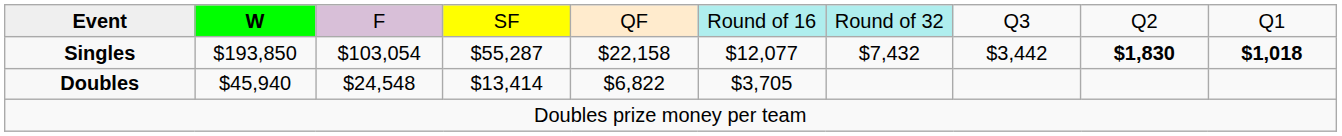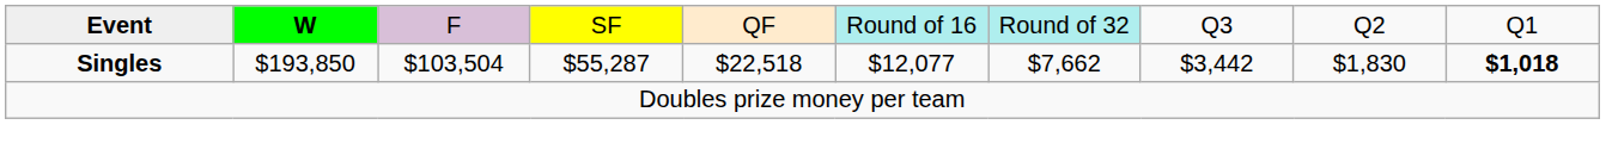Singles | column 3: $103,054 -> $103,504
Singles | column 5: $22,158 -> $22,518
Singles | column 7: $7,432 -> $7,662
Singles | column 9: bold -> normal
- row: Doubles | $45,940 | $24,548 | $13,414 | $6,822 | $3,705
